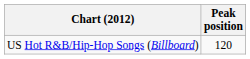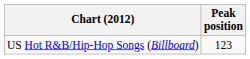US Hot R&B/Hip-Hop Songs (Billboard) | Peak position: 120 -> 123
